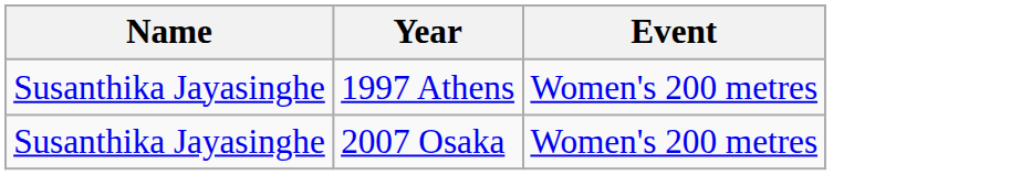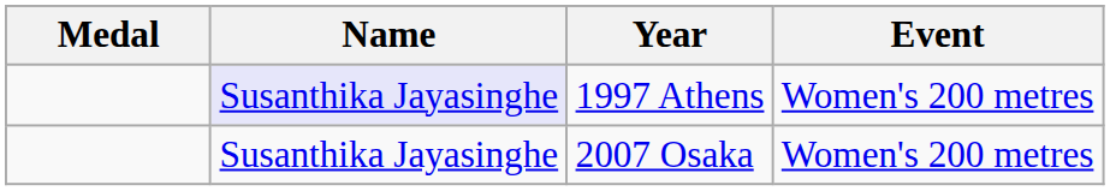+ column: Medal
1997 Athens | Name: no background -> lavender background
